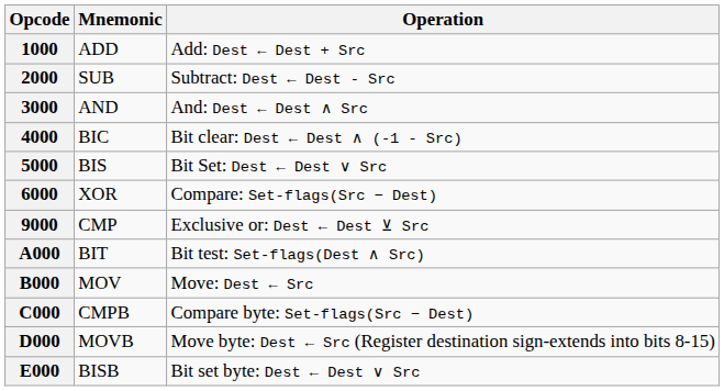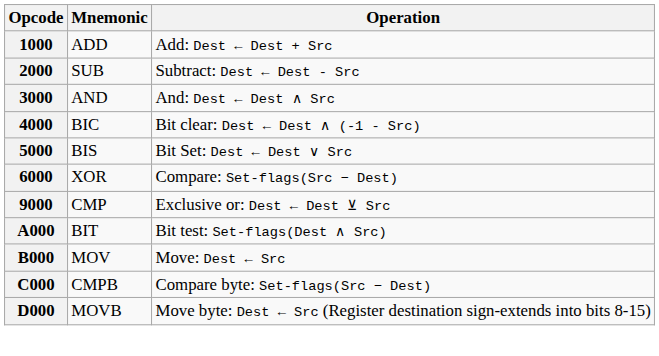- row: E000 | BISB | Bit set byte: Dest ← Dest ∨ Src
